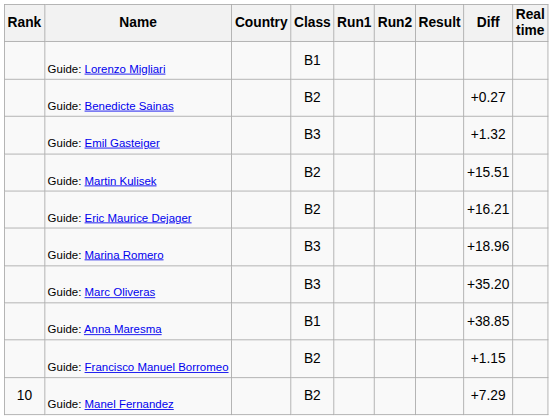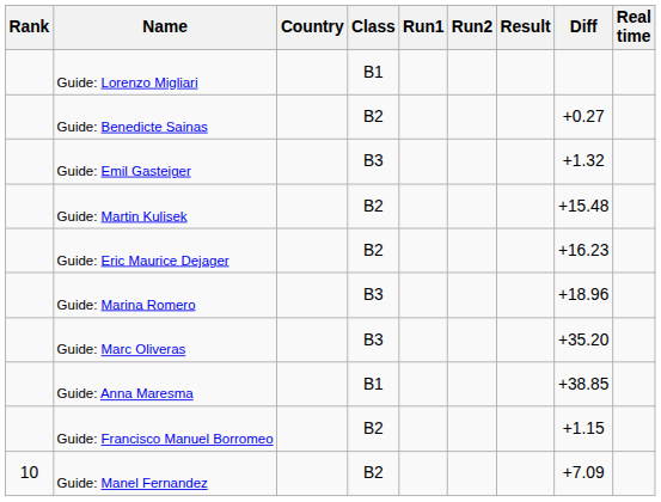Guide: Martin Kulisek | Diff: +15.51 -> +15.48
Guide: Eric Maurice Dejager | Diff: +16.21 -> +16.23
Guide: Manel Fernandez | Diff: +7.29 -> +7.09
